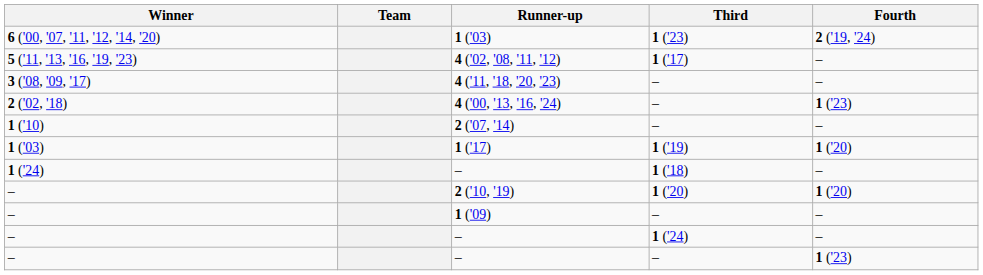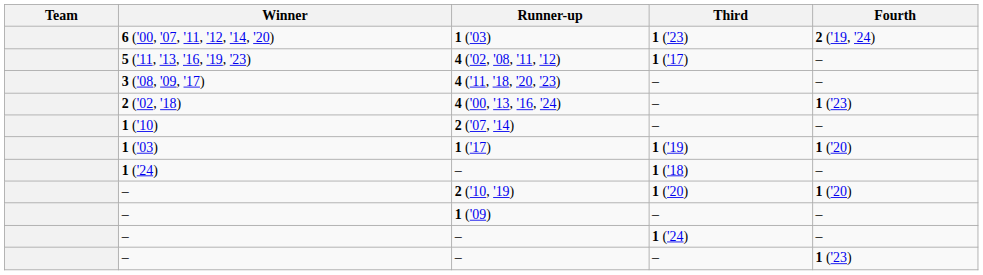columns swapped: Team <-> Winner
